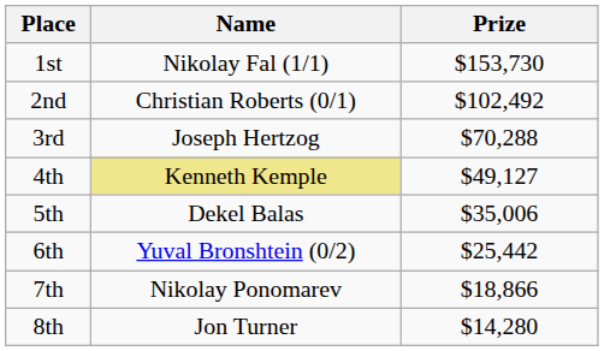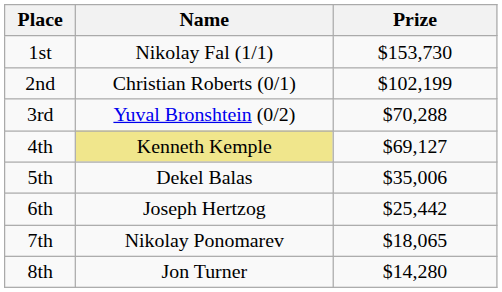2nd | Prize: $102,492 -> $102,199
3rd | Name: Joseph Hertzog -> Yuval Bronshtein (0/2)
4th | Prize: $49,127 -> $69,127
6th | Name: Yuval Bronshtein (0/2) -> Joseph Hertzog
7th | Prize: $18,866 -> $18,065
